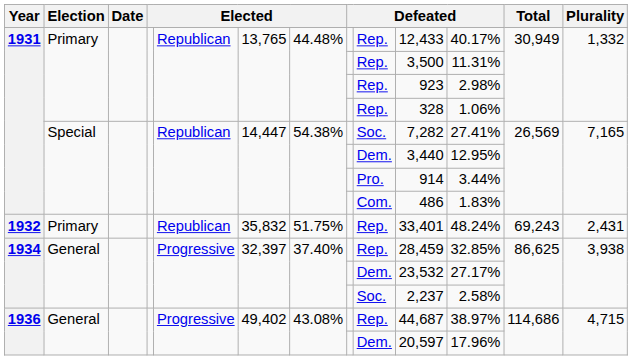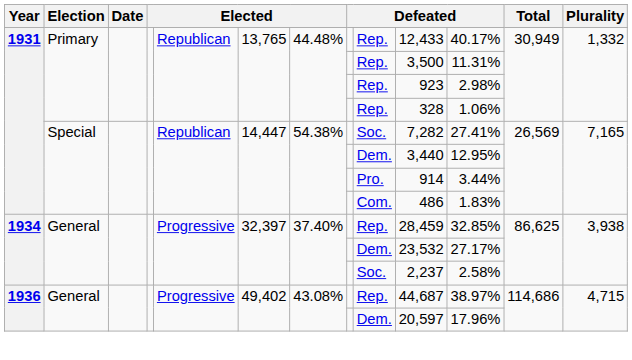- row: 1932 | Primary | Republican | 35,832 | 51.75% | Rep. | 33,401 | 48.24% | 69,243 | 2,431
